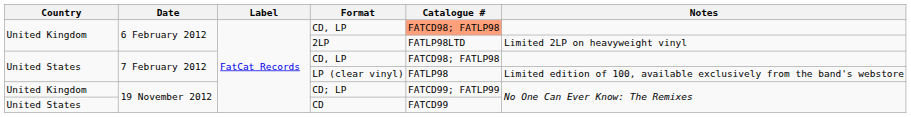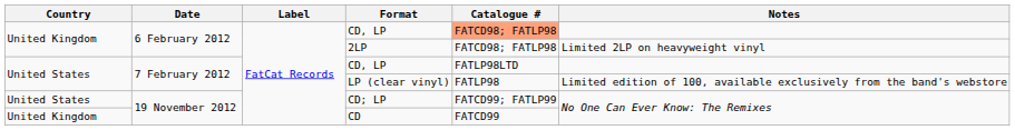2LP | Catalogue #: FATLP98LTD -> FATCD98; FATLP98
7 February 2012 / CD, LP | Catalogue #: FATCD98; FATLP98 -> FATLP98LTD
CD; LP | Country: United Kingdom -> United States
CD | Country: United States -> United Kingdom
